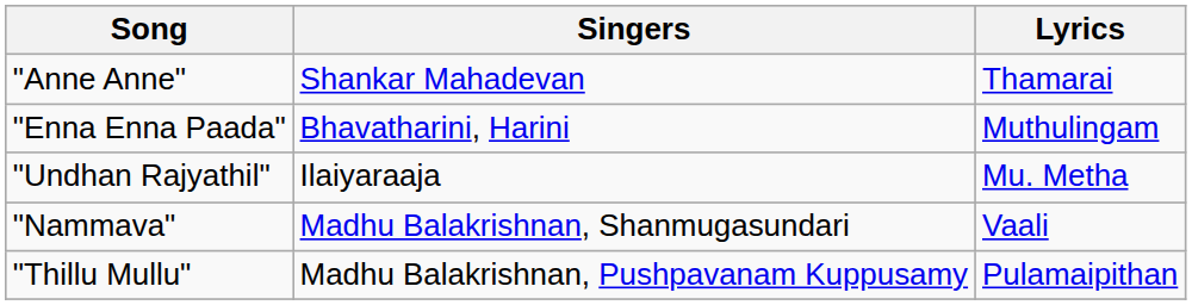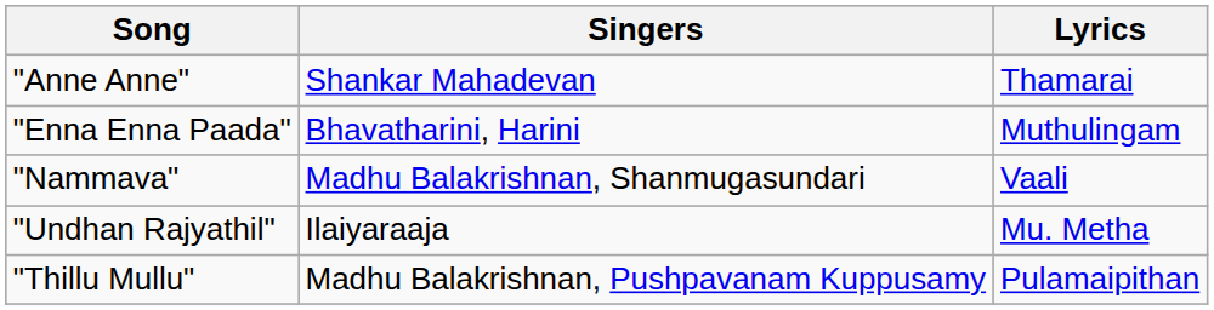rows swapped: "Undhan Rajyathil" <-> "Nammava"
